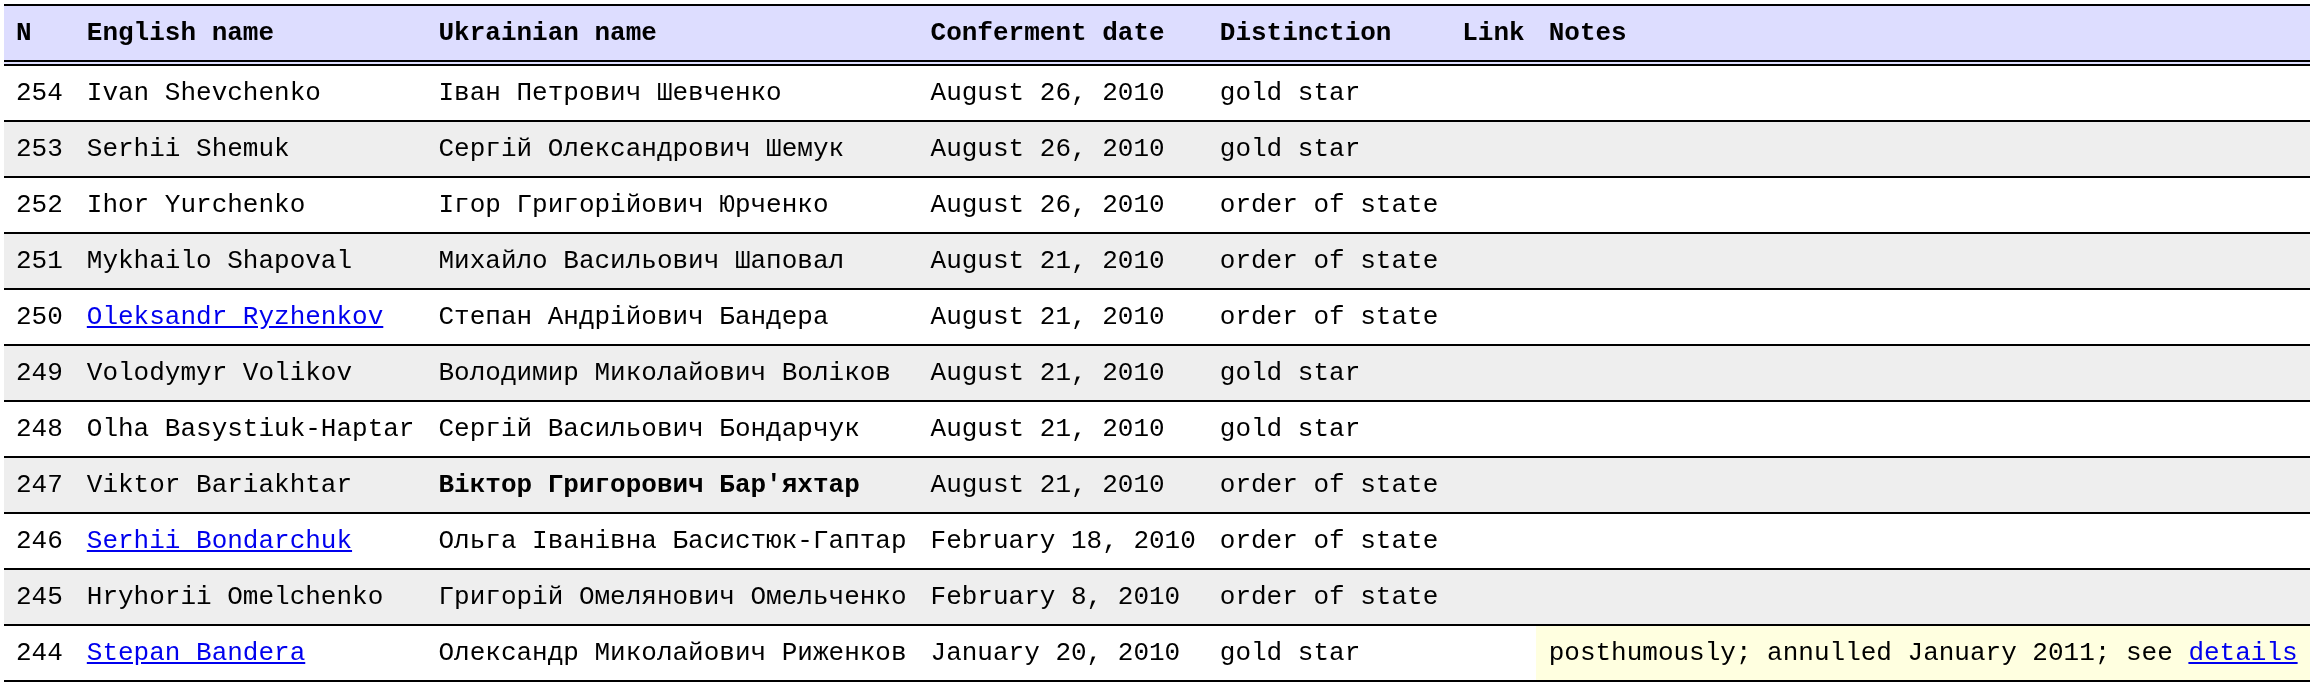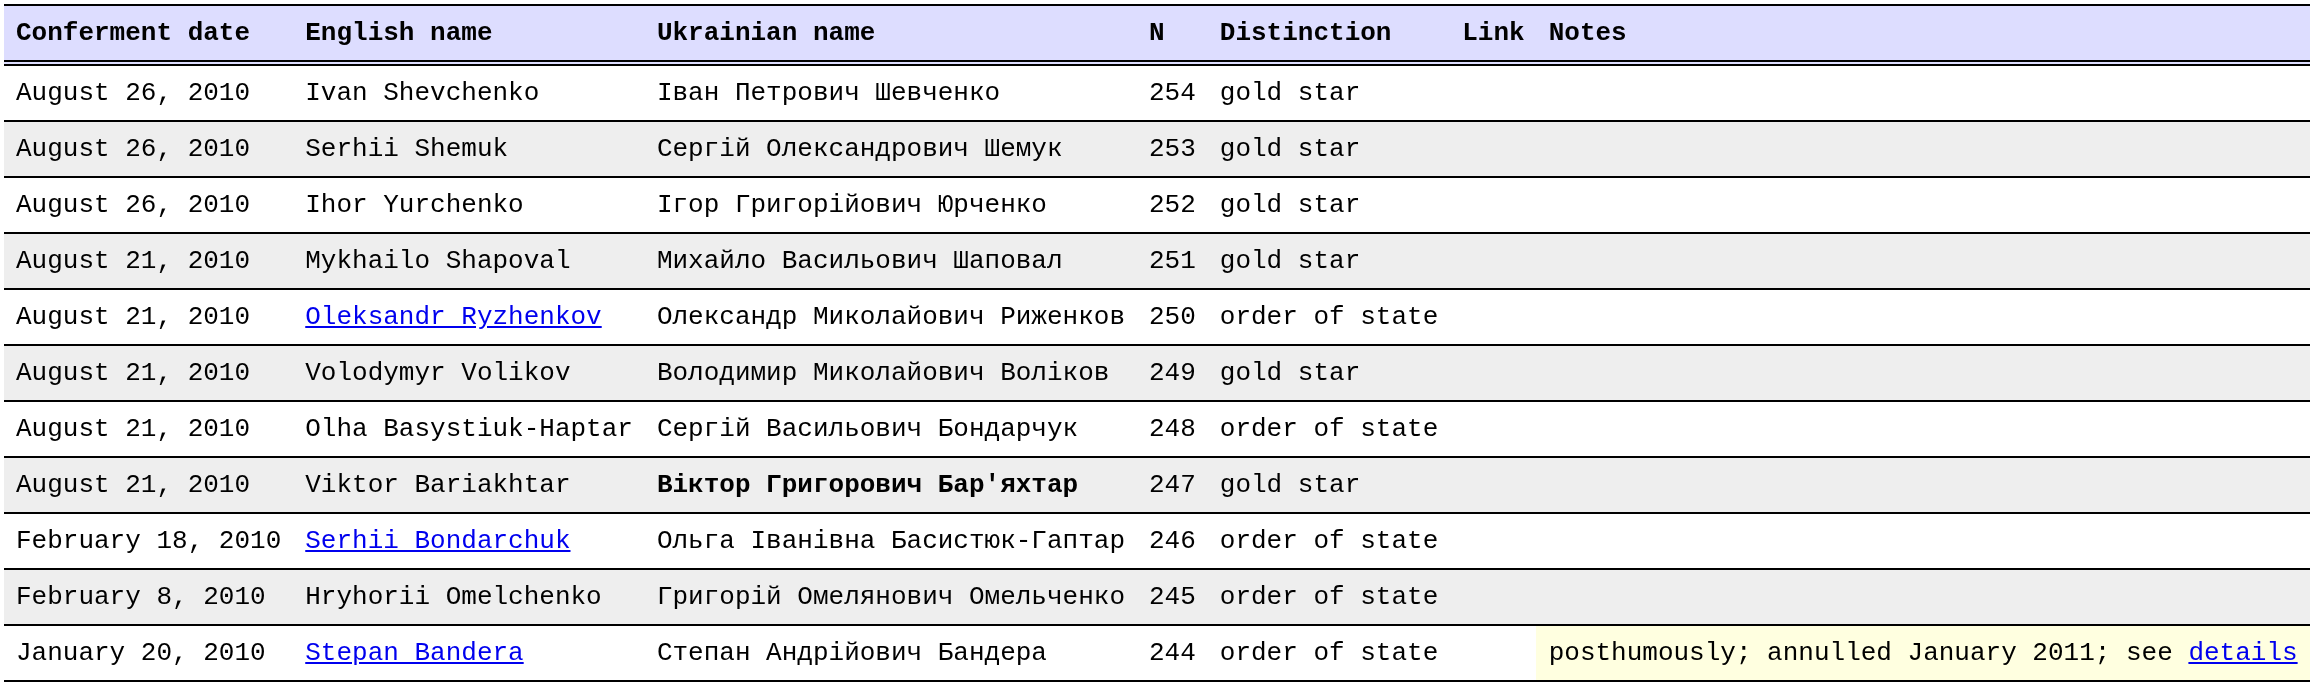columns swapped: N <-> Conferment date
Ihor Yurchenko | Distinction: order of state -> gold star
Mykhailo Shapoval | Distinction: order of state -> gold star
Oleksandr Ryzhenkov | Ukrainian name: Степан Андрійович Бандера -> Олександр Миколайович Риженков
Olha Basystiuk-Haptar | Distinction: gold star -> order of state
Viktor Bariakhtar | Distinction: order of state -> gold star
Stepan Bandera | Ukrainian name: Олександр Миколайович Риженков -> Степан Андрійович Бандера
Stepan Bandera | Distinction: gold star -> order of state
